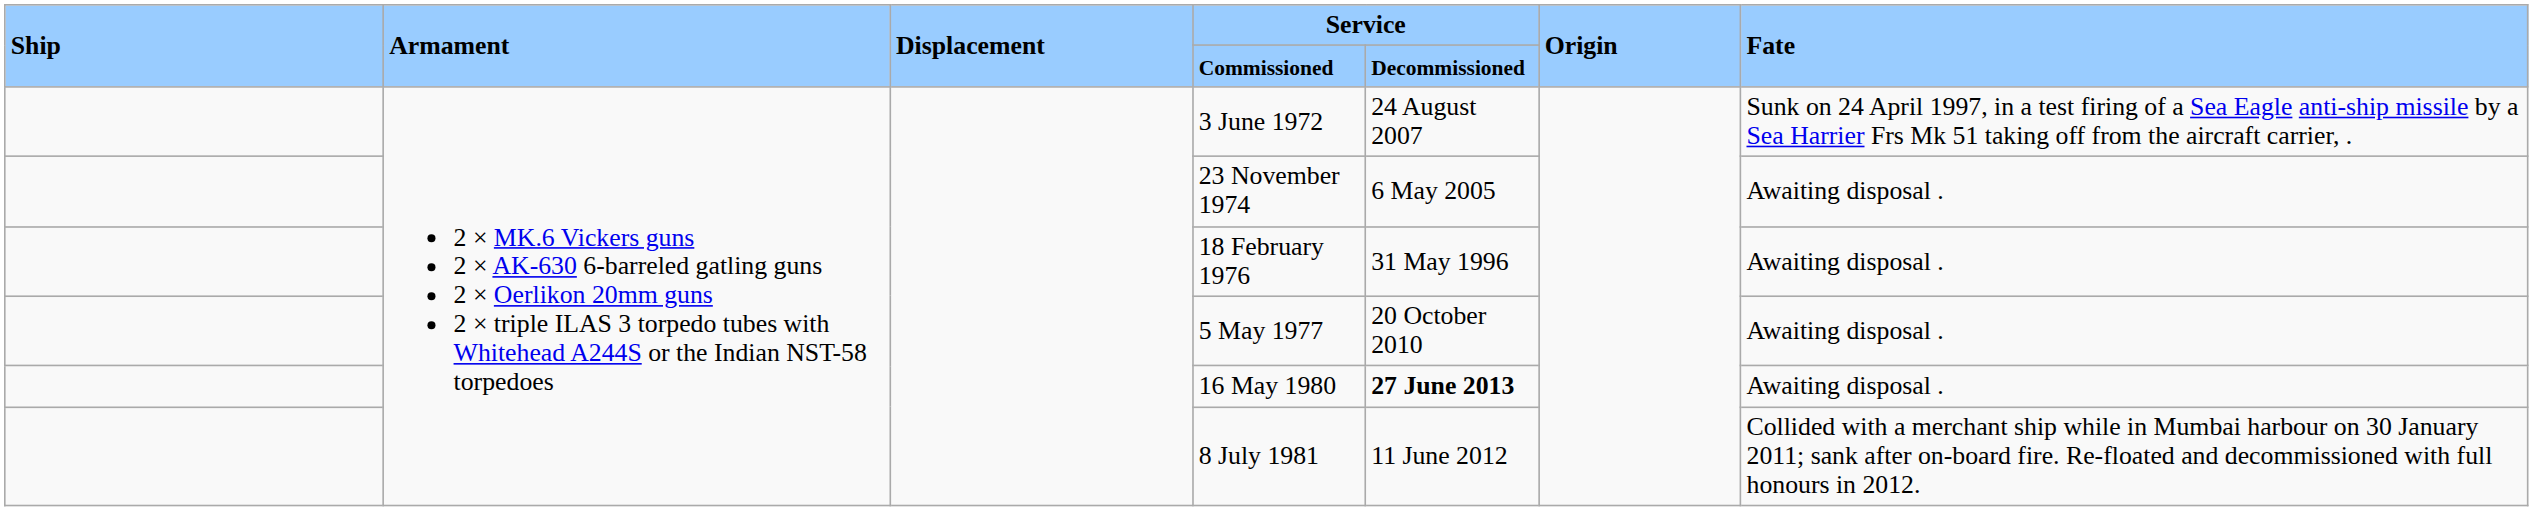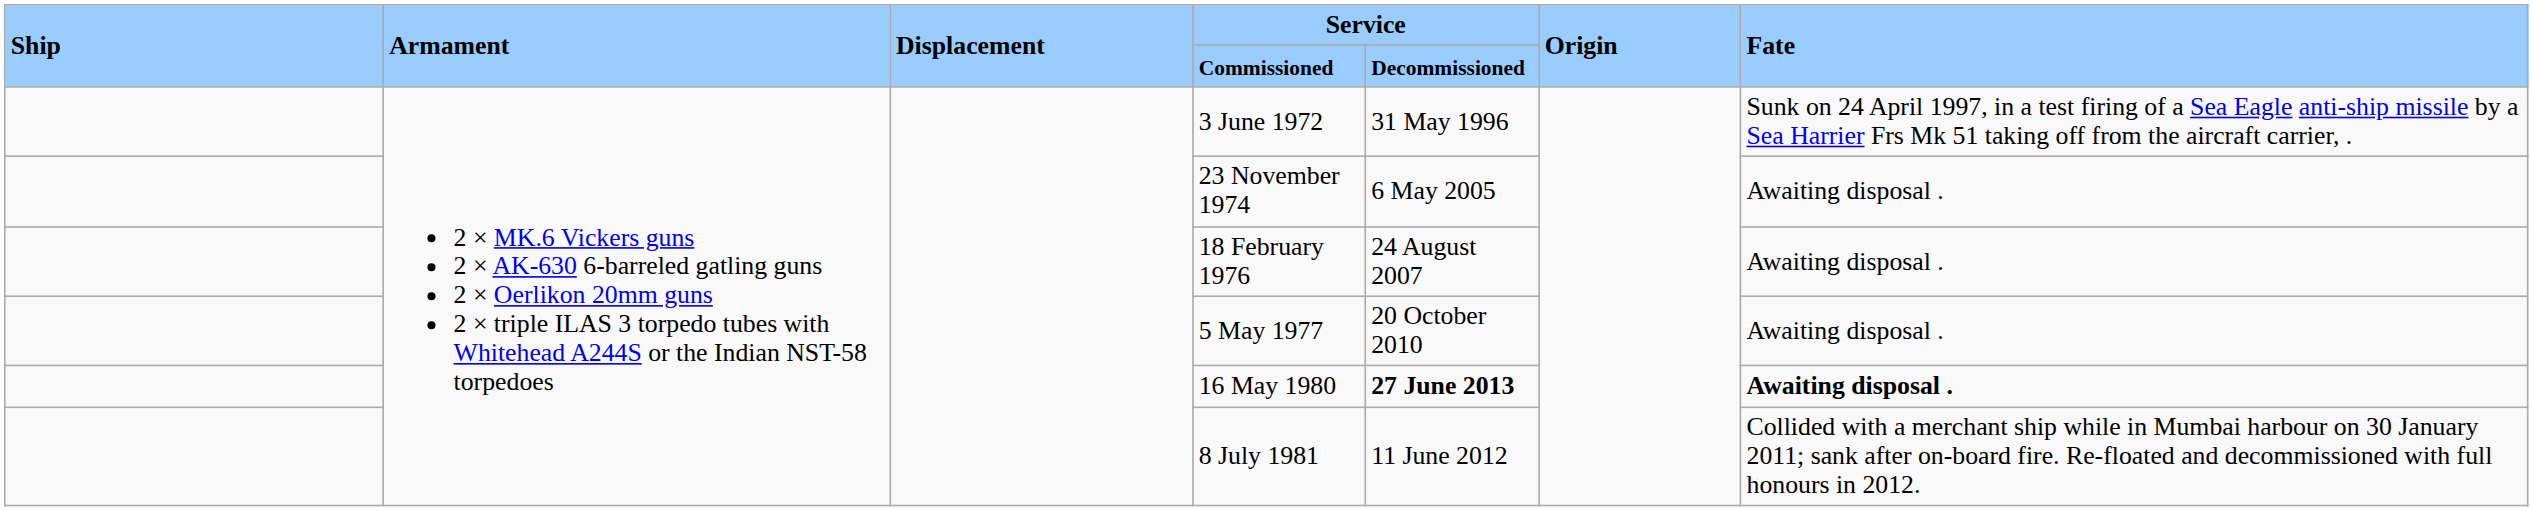3 June 1972 | Service / Decommissioned: 24 August 2007 -> 31 May 1996
18 February 1976 | Service / Decommissioned: 31 May 1996 -> 24 August 2007
16 May 1980 | Fate: normal -> bold
